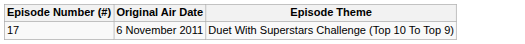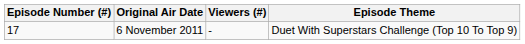+ column: Viewers (#) | -
